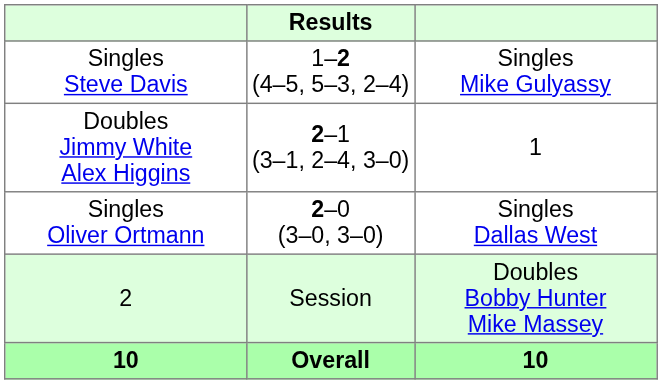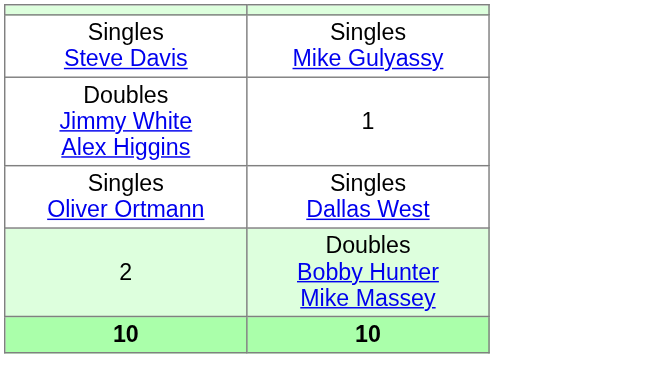- column: Results | 1–2 (4–5, 5–3, 2–4) | 2–1 (3–1, 2–4, 3–0) | 2–0 (3–0, 3–0) | Session | Overall
